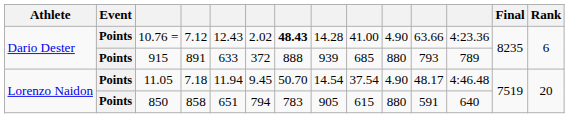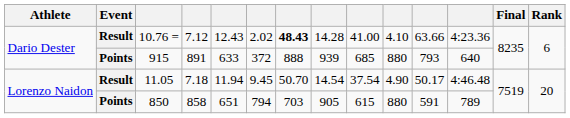10.76 = | Event: Points -> Result
10.76 = | column 10: 4.90 -> 4.10
915 | column 12: 789 -> 640
11.05 | Event: Points -> Result
11.05 | column 11: 48.17 -> 50.17
850 | column 7: 783 -> 703
850 | column 12: 640 -> 789
